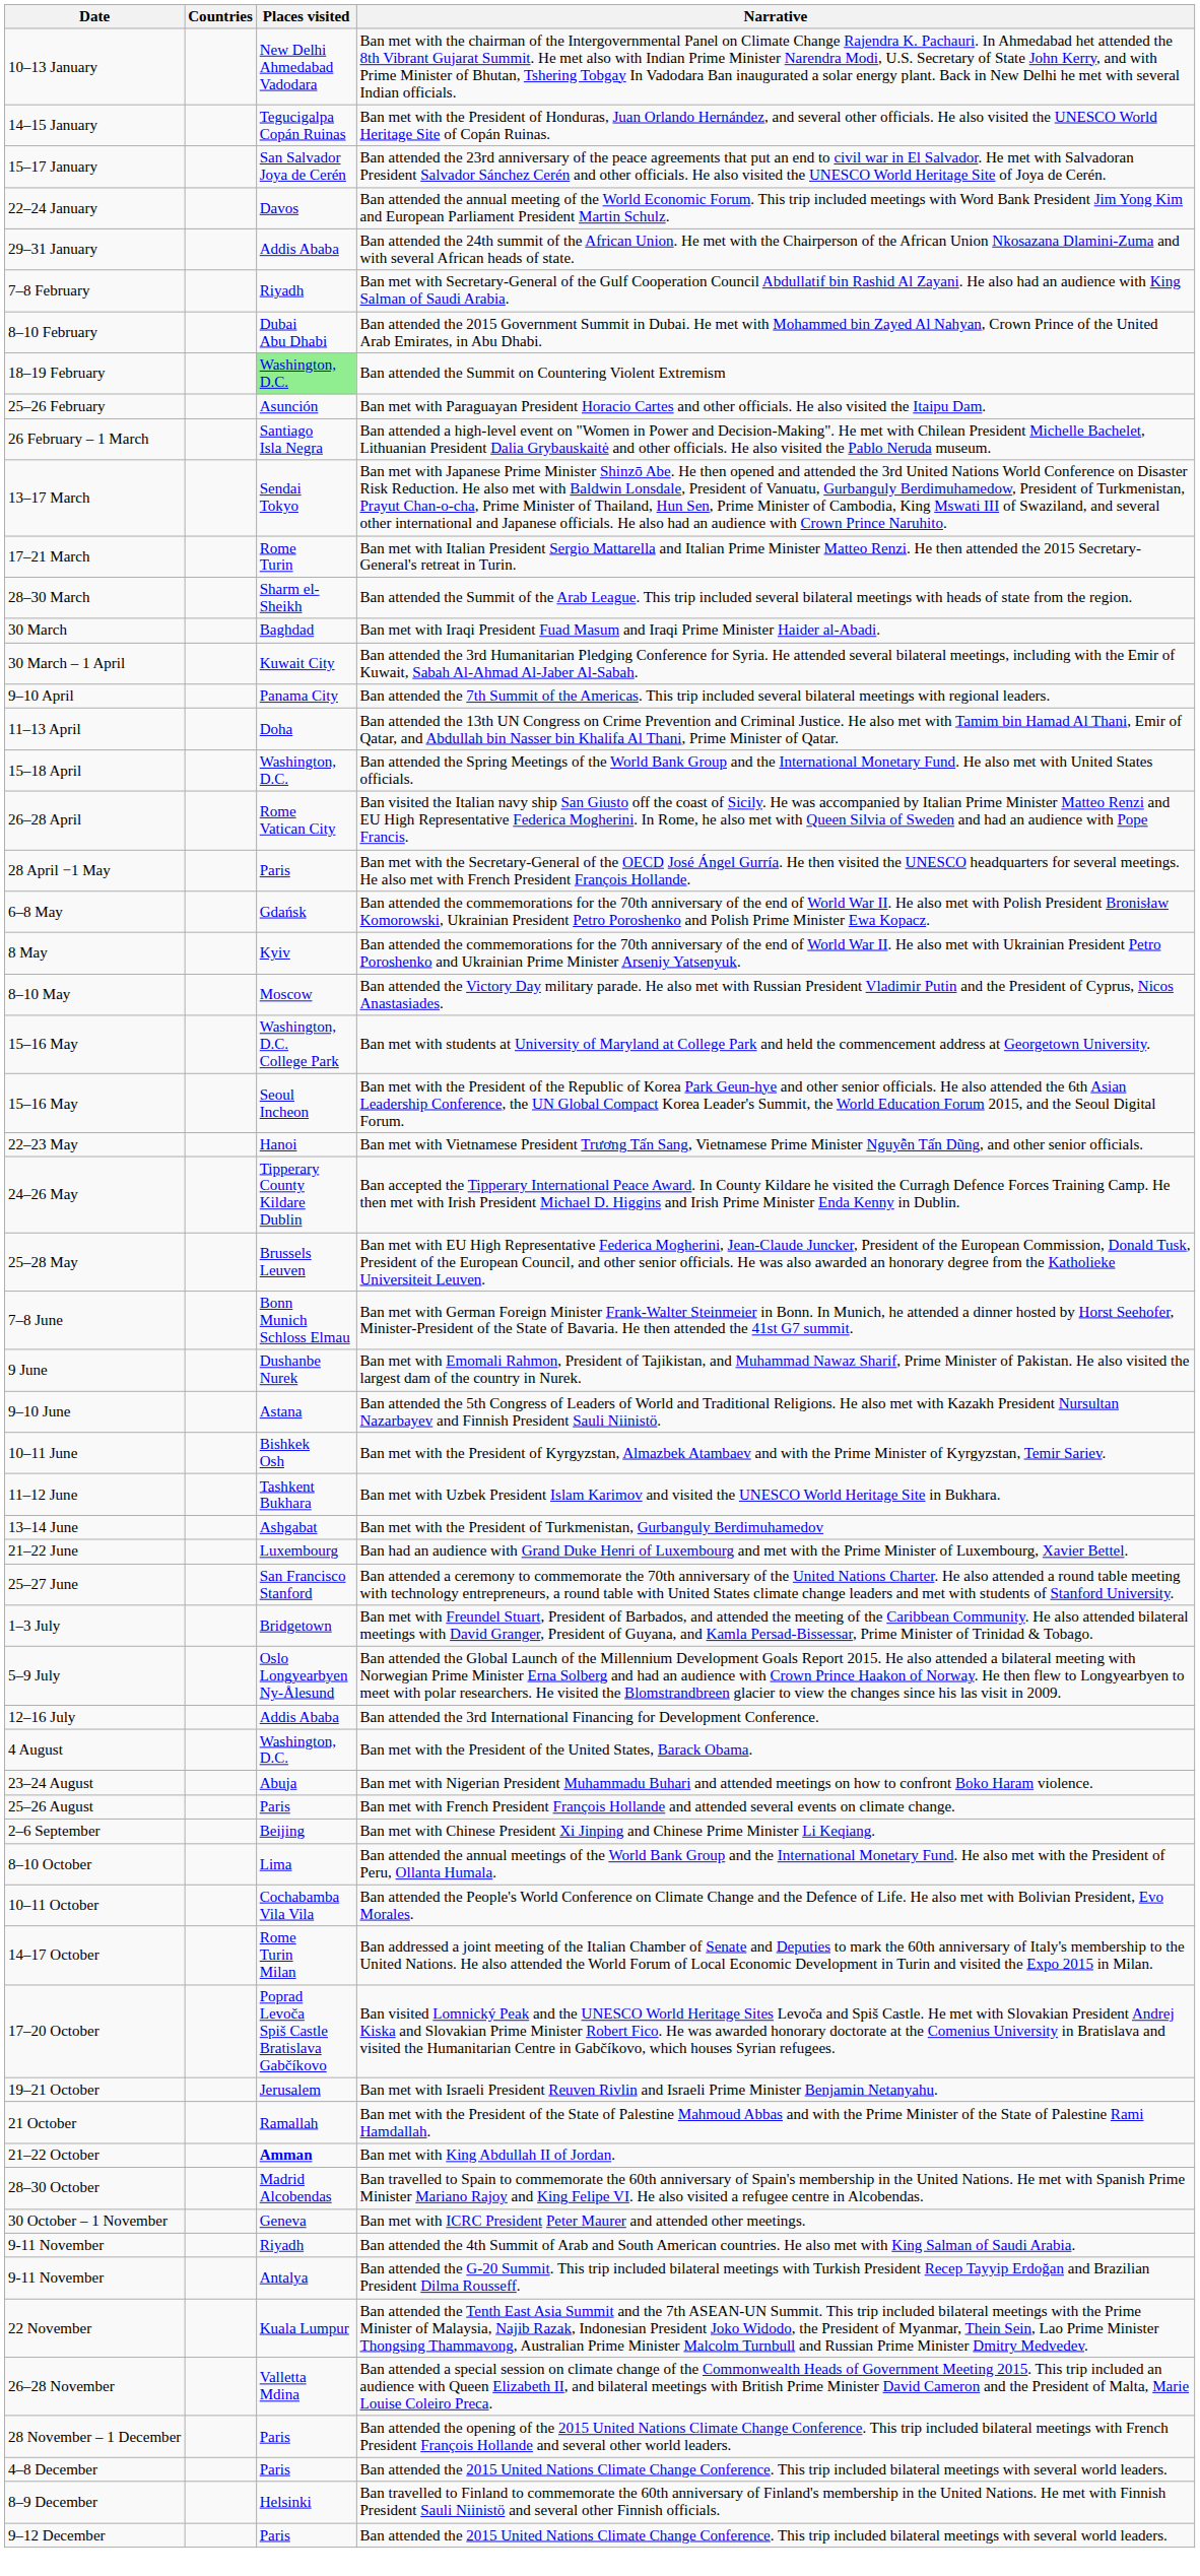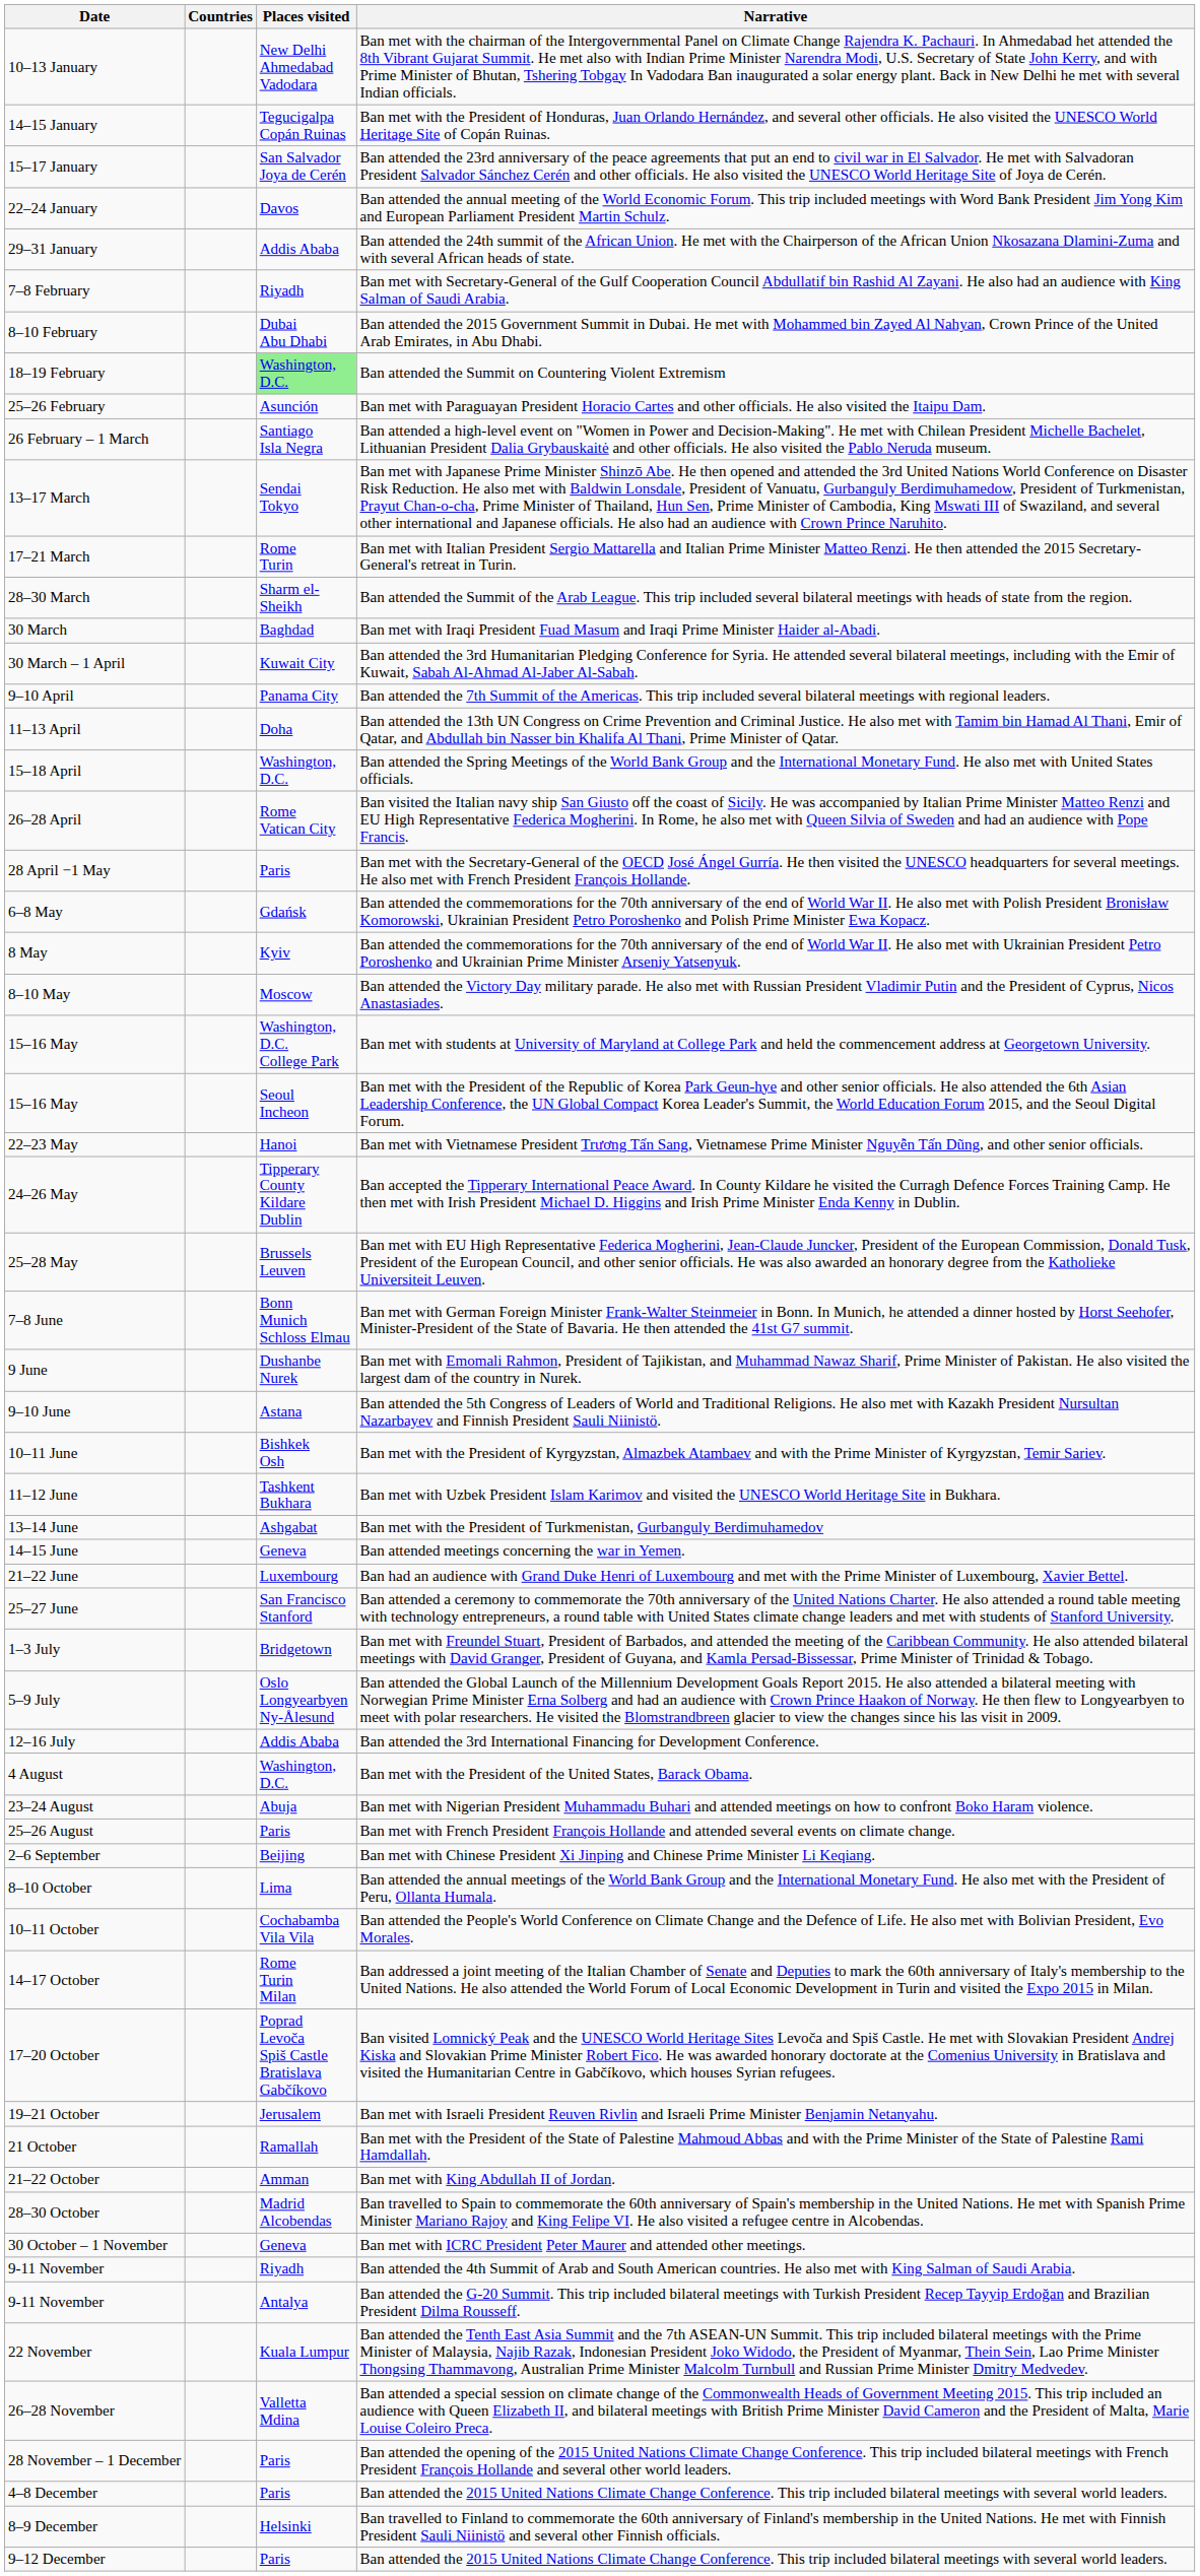+ row: 14–15 June | Geneva | Ban attended meetings concerning the war in Yemen.
Ban met with King Abdullah II of Jordan. | Places visited: bold -> normal
